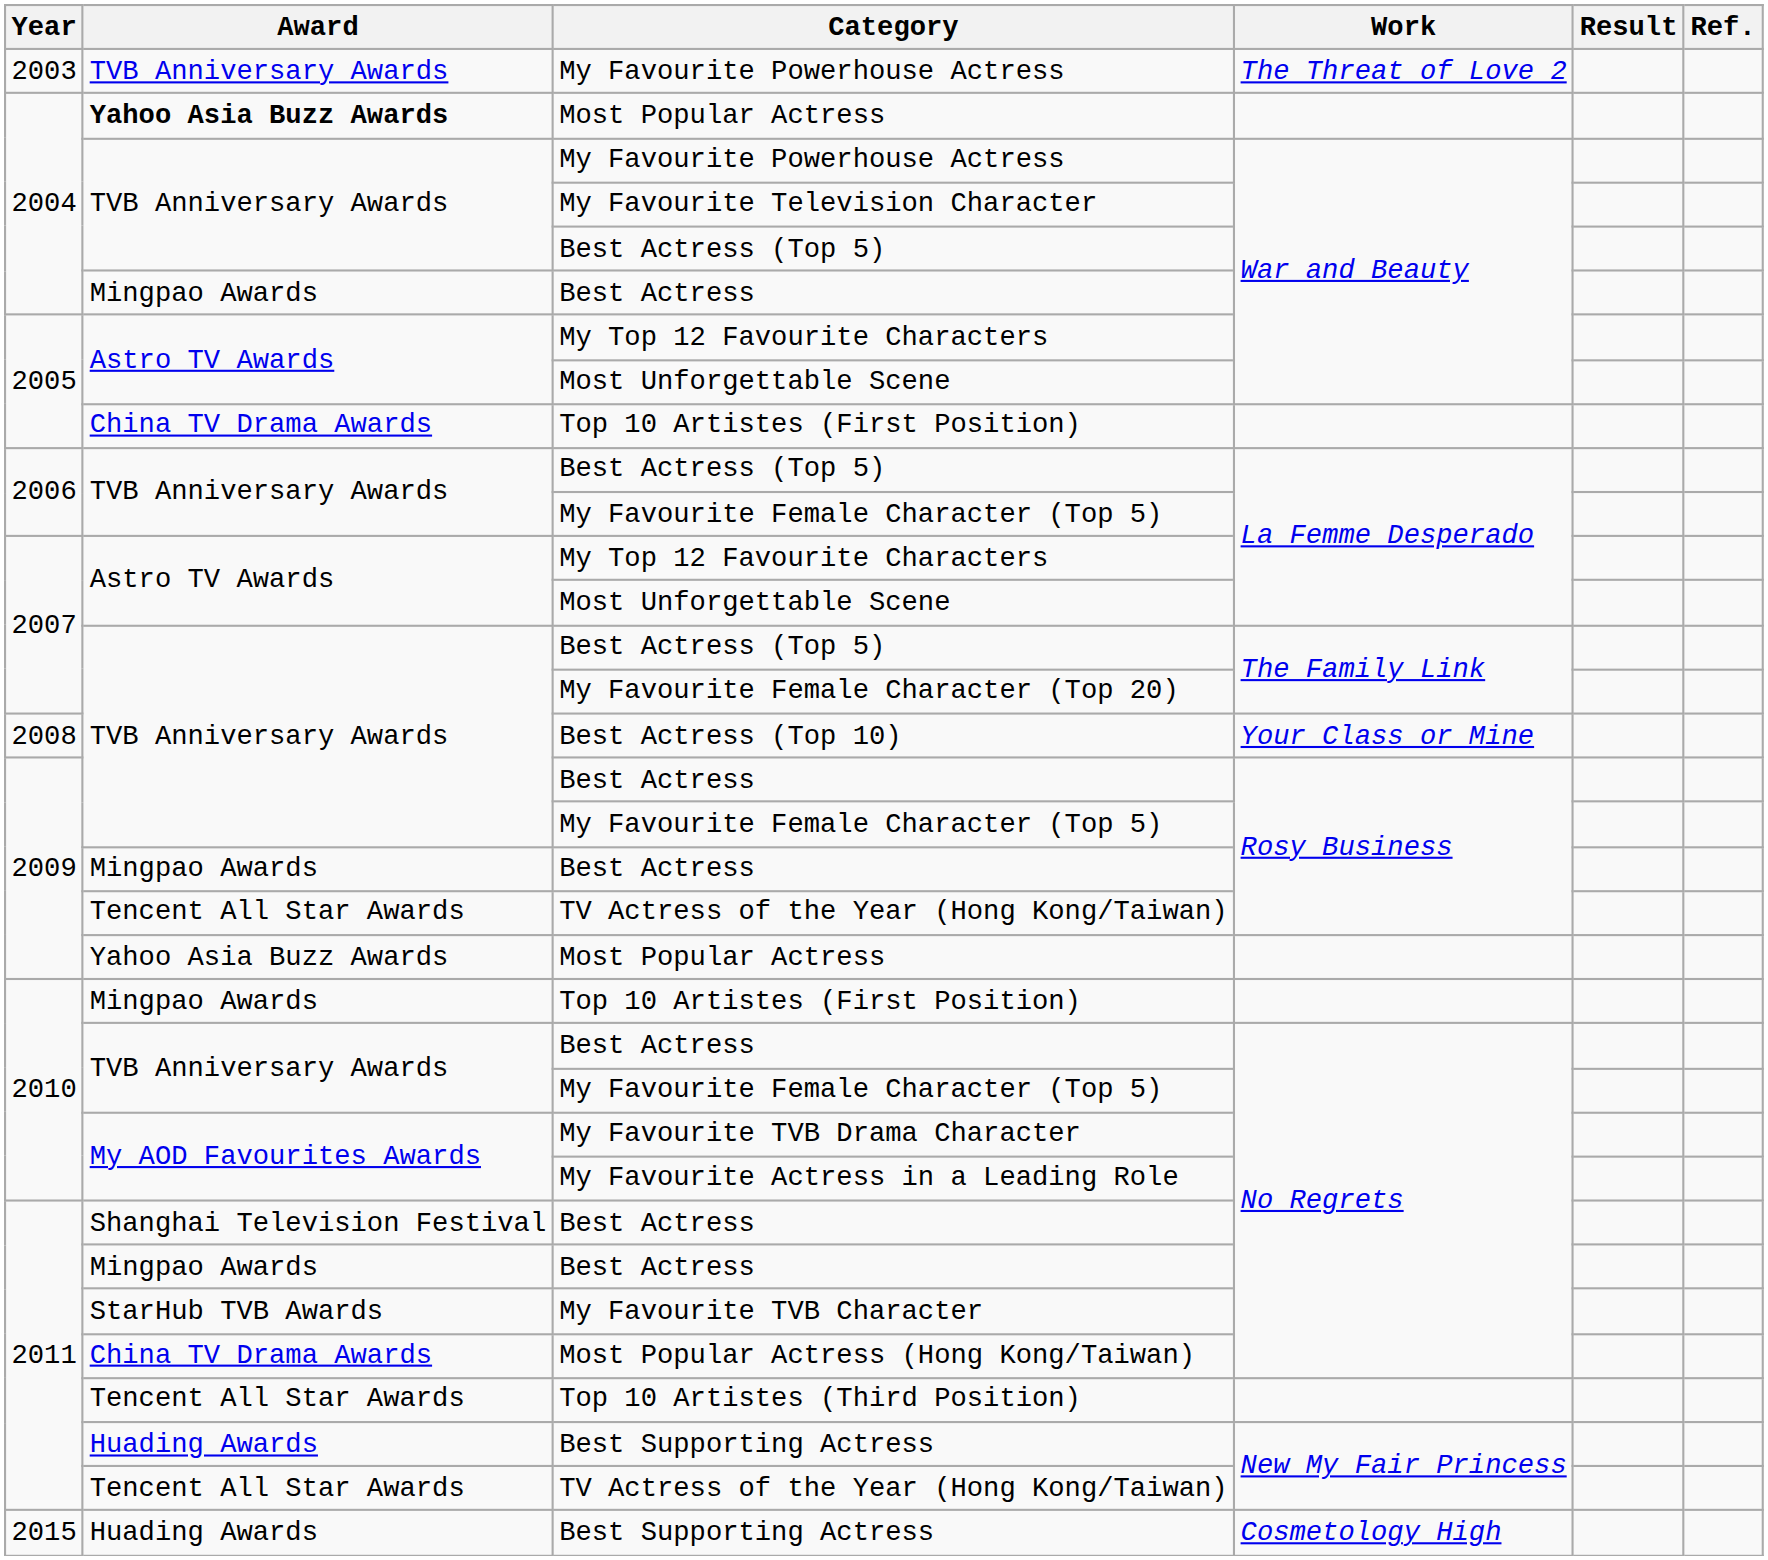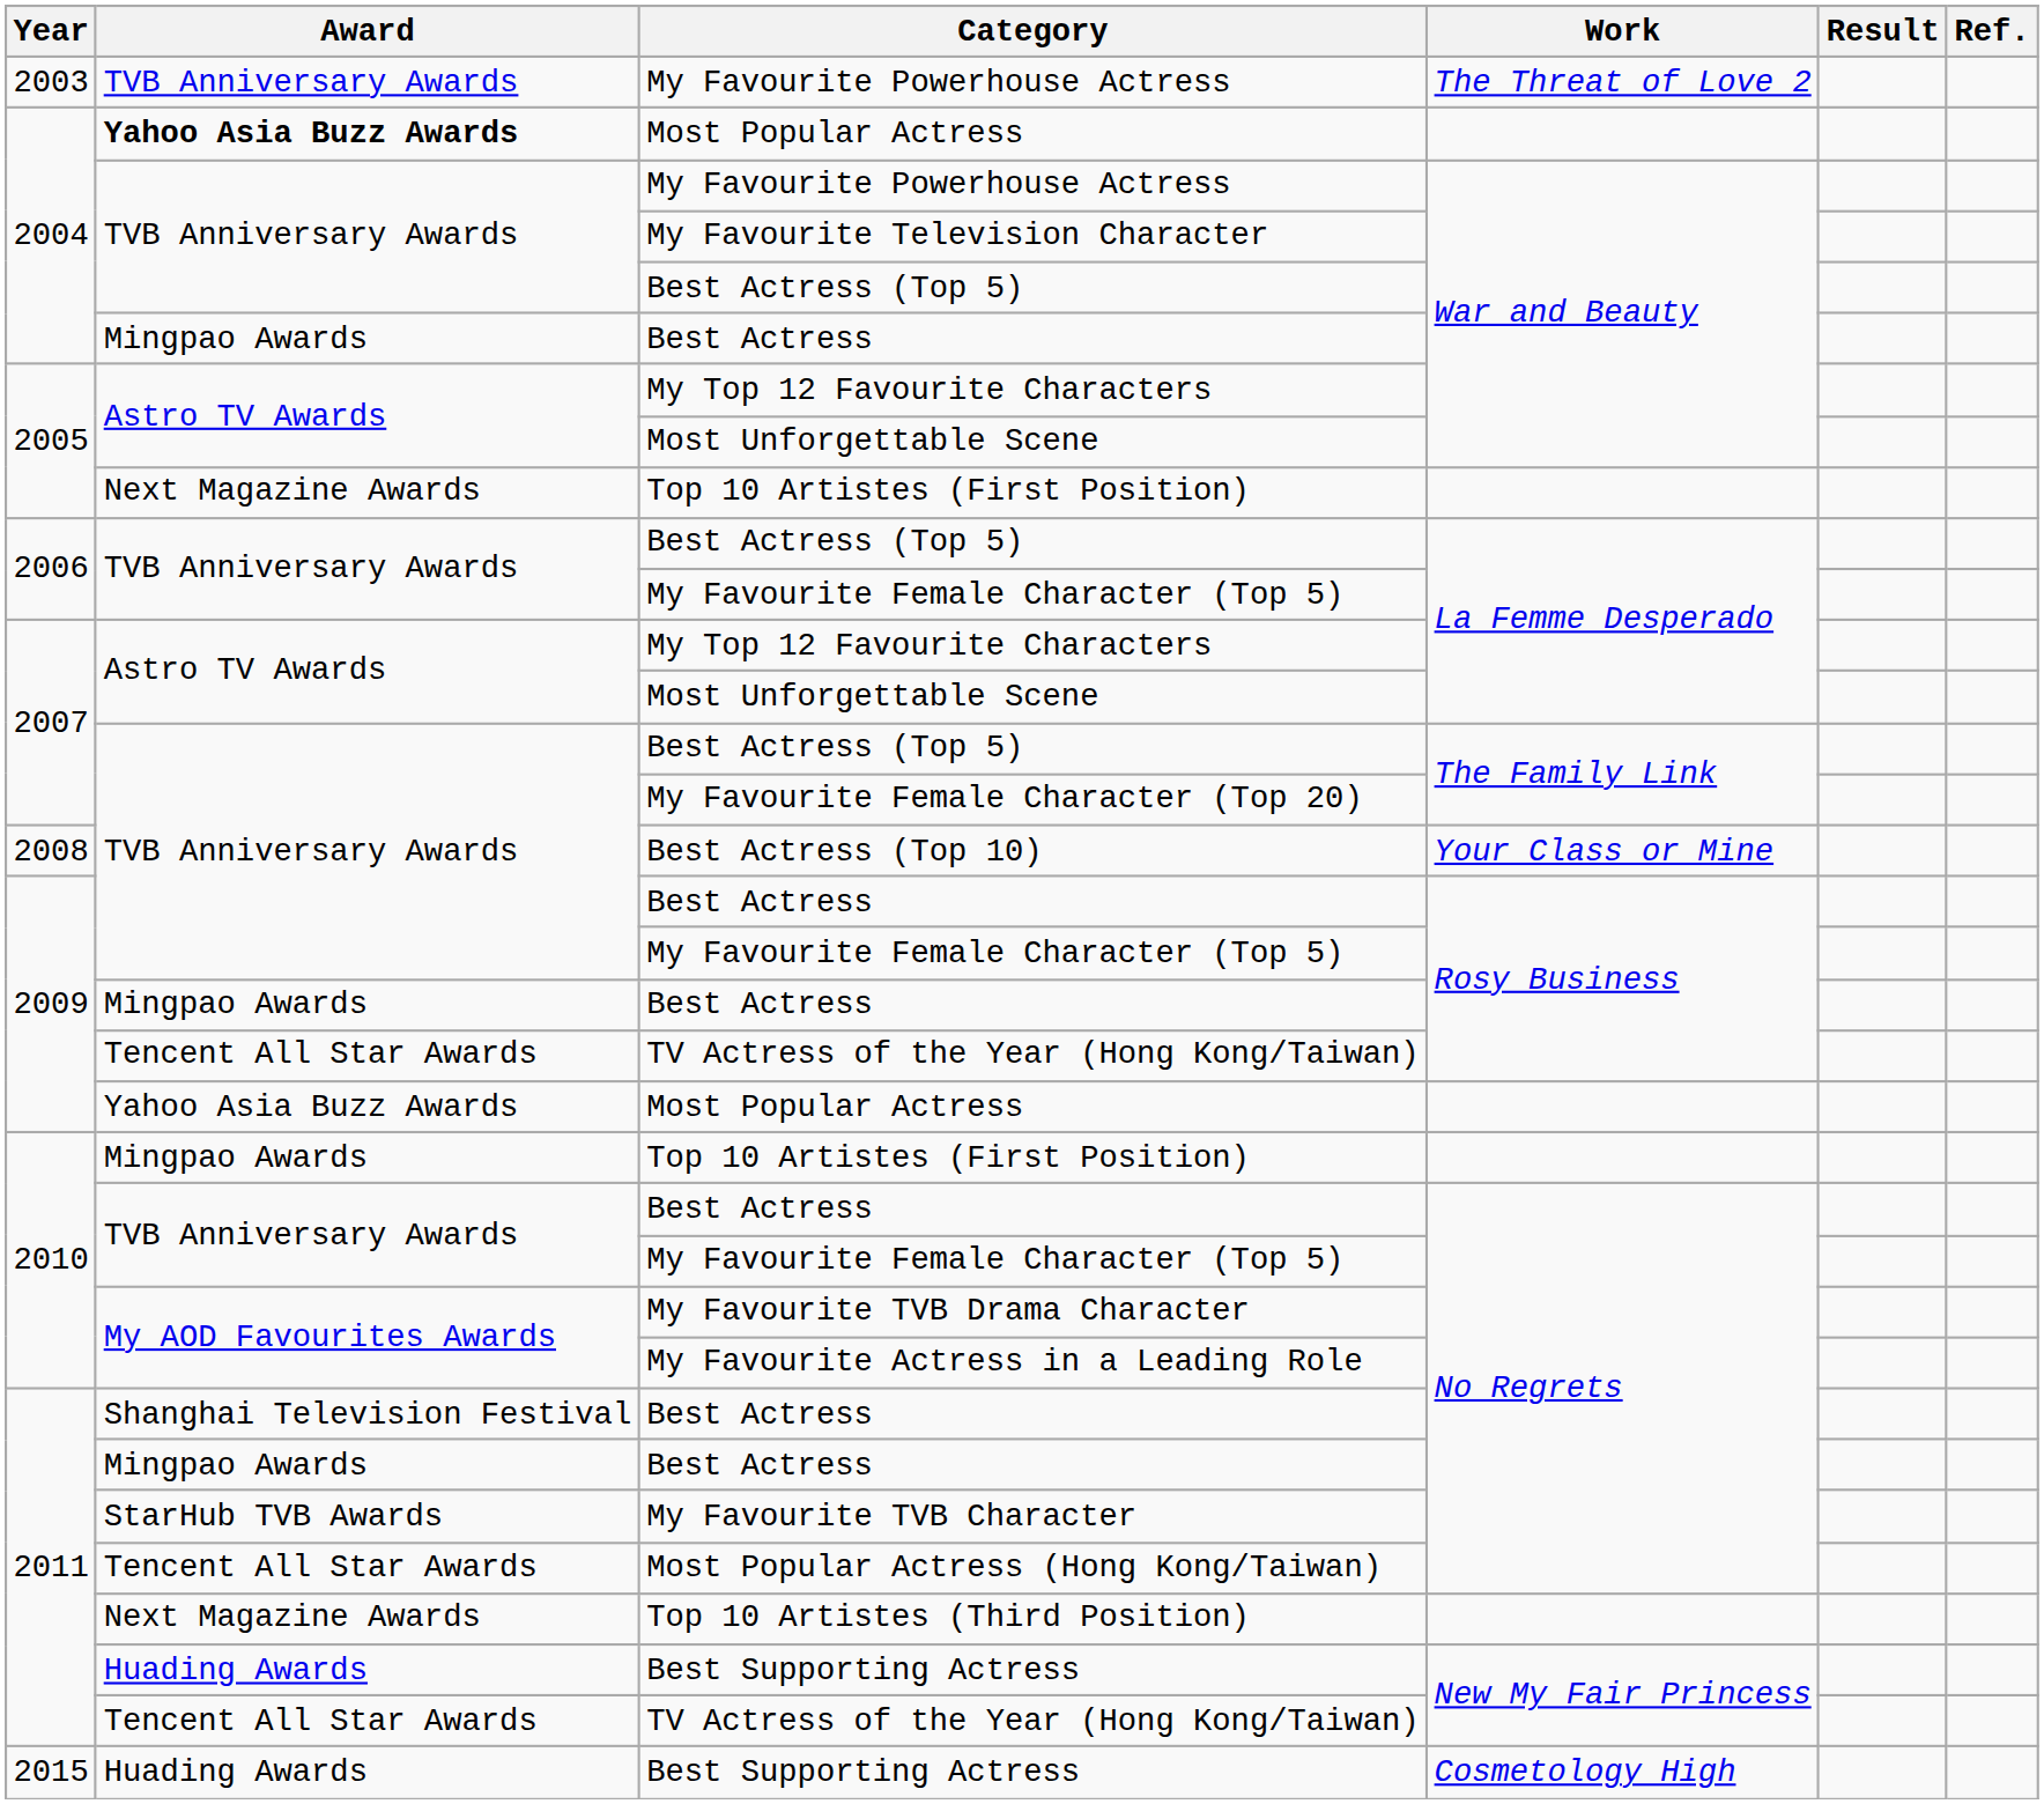2005 / Top 10 Artistes (First Position) | Award: China TV Drama Awards -> Next Magazine Awards
Most Popular Actress (Hong Kong/Taiwan) | Award: China TV Drama Awards -> Tencent All Star Awards
Top 10 Artistes (Third Position) | Award: Tencent All Star Awards -> Next Magazine Awards
